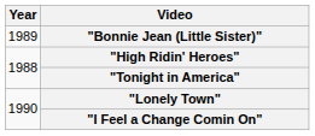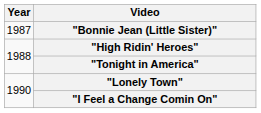"Bonnie Jean (Little Sister)" | Year: 1989 -> 1987
